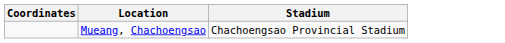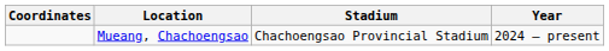+ column: Year | 2024 – present
